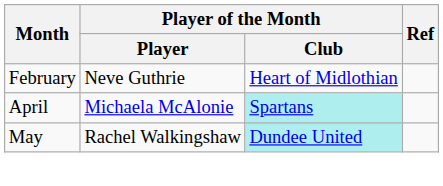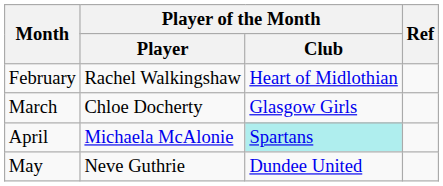February | Player of the Month / Player: Neve Guthrie -> Rachel Walkingshaw
+ row: March | Chloe Docherty | Glasgow Girls
May | Player of the Month / Player: Rachel Walkingshaw -> Neve Guthrie
May | Player of the Month / Club: paleturquoise background -> no background
